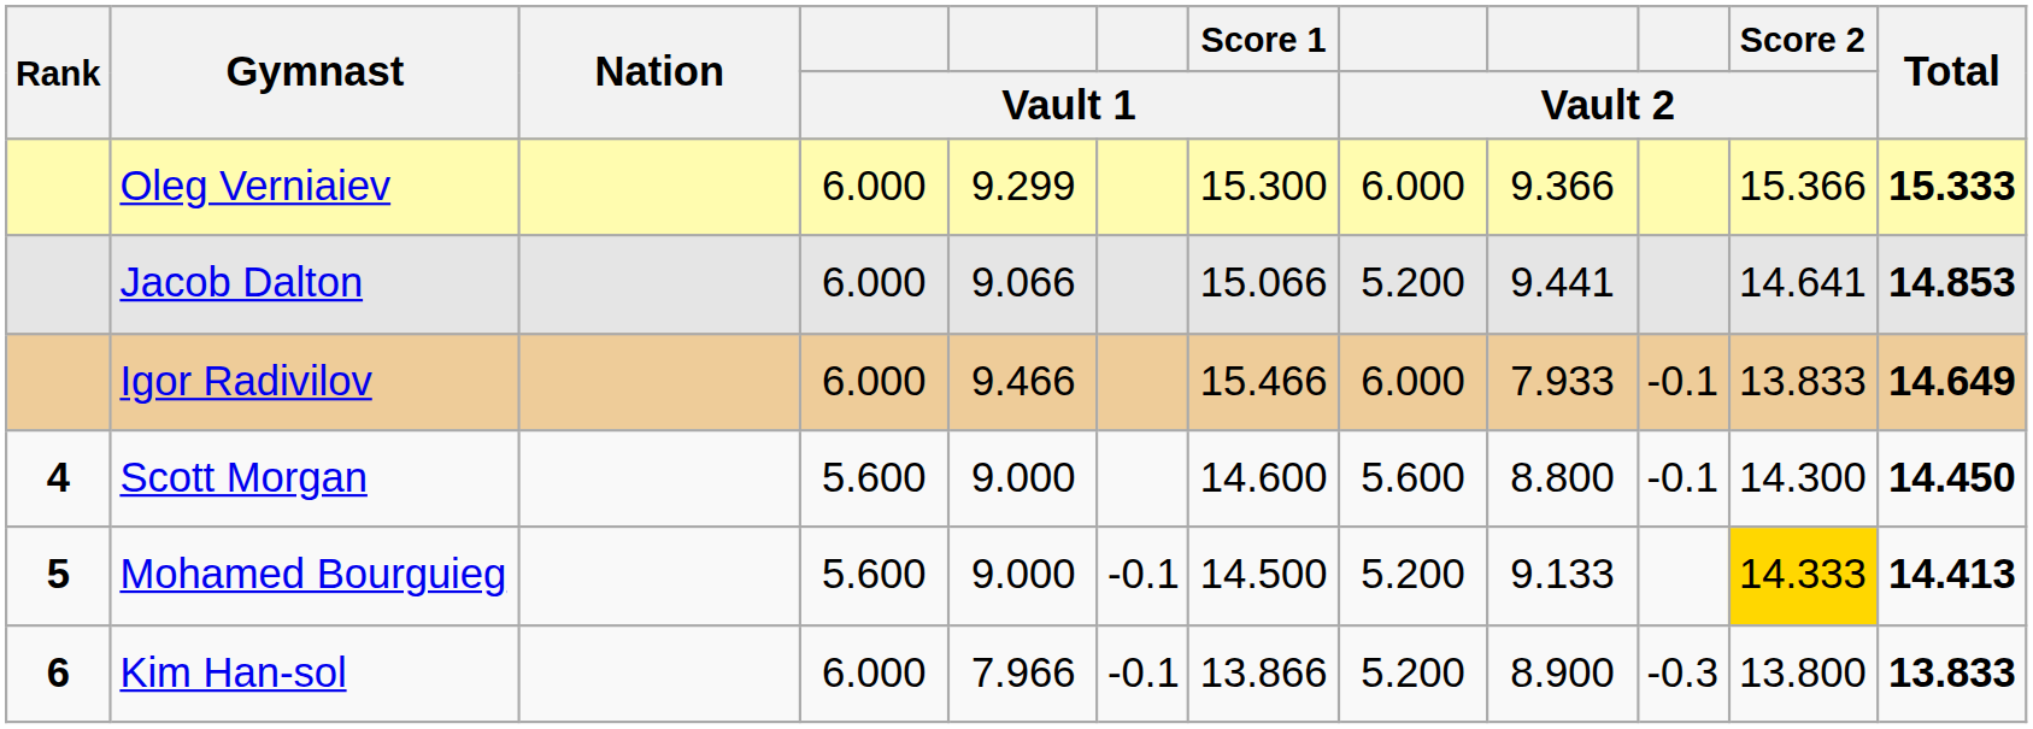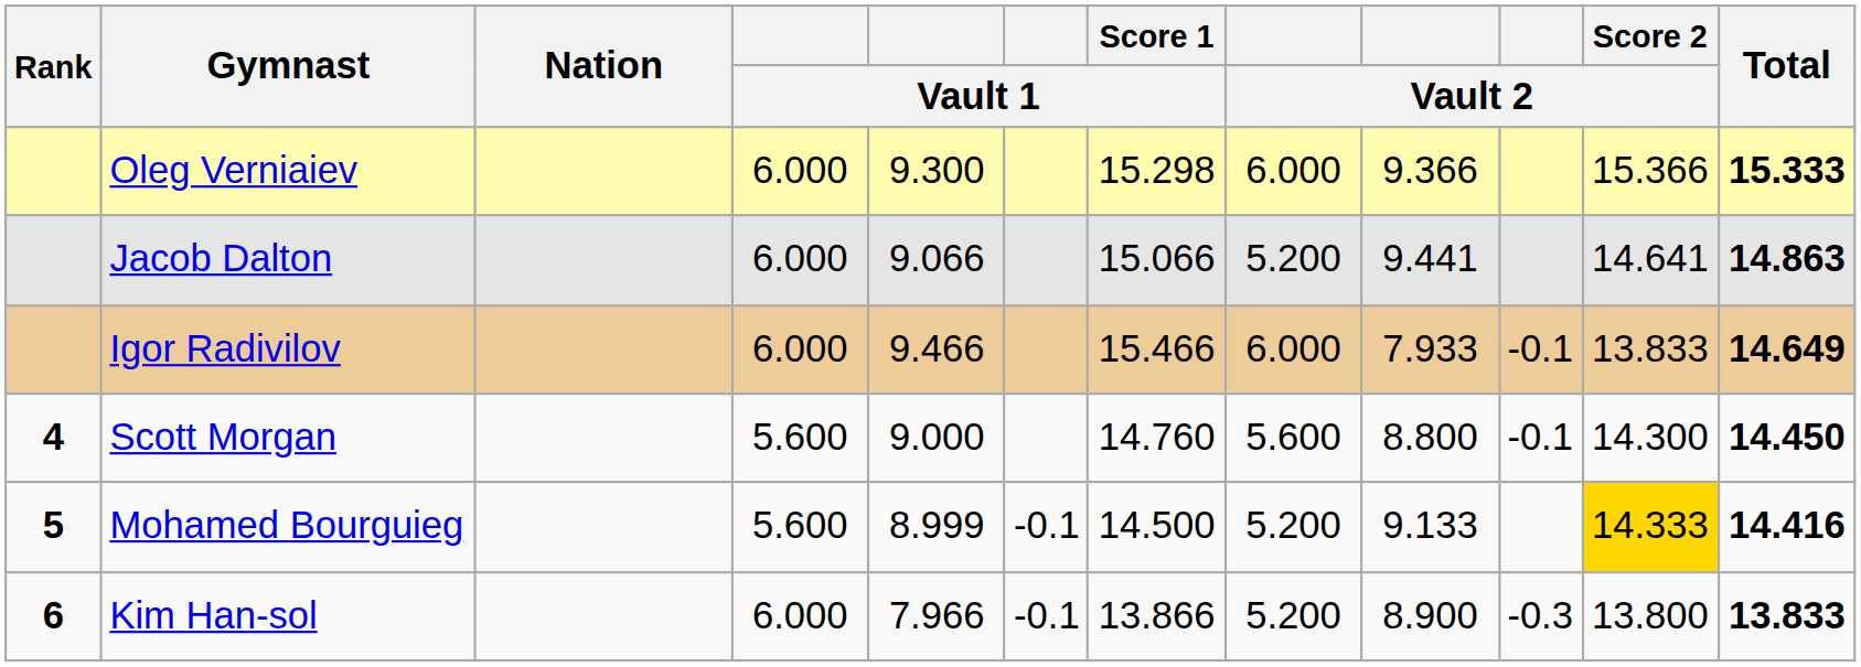Oleg Verniaiev | column 5: 9.299 -> 9.300
Oleg Verniaiev | Score 1 / Vault 1: 15.300 -> 15.298
Jacob Dalton | Total: 14.853 -> 14.863
Scott Morgan | Score 1 / Vault 1: 14.600 -> 14.760
Mohamed Bourguieg | column 5: 9.000 -> 8.999
Mohamed Bourguieg | Total: 14.413 -> 14.416
